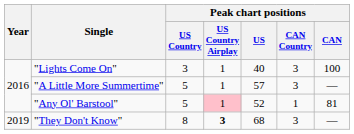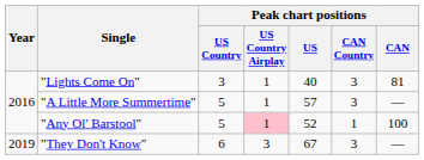"Lights Come On" | Peak chart positions / CAN: 100 -> 81
"Any Ol' Barstool" | Peak chart positions / CAN: 81 -> 100
"They Don't Know" | Peak chart positions / US Country: 8 -> 6
"They Don't Know" | Peak chart positions / US Country Airplay: bold -> normal
"They Don't Know" | Peak chart positions / US: 68 -> 67
